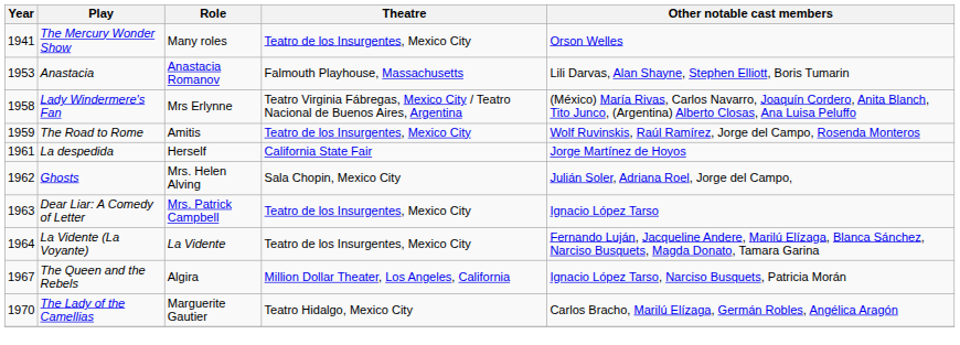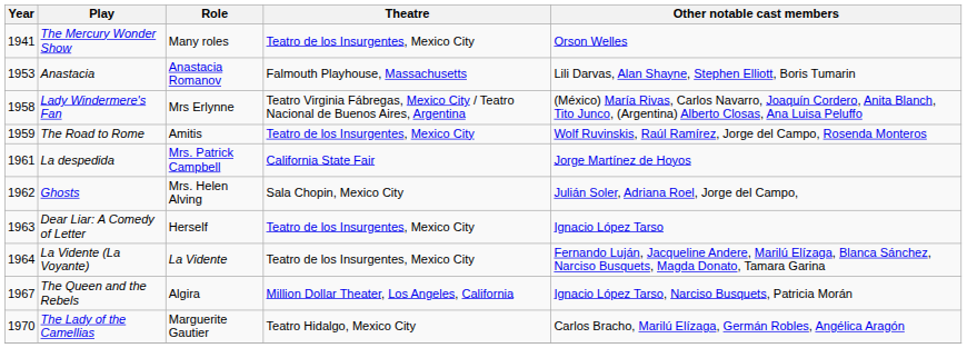La despedida | Role: Herself -> Mrs. Patrick Campbell
Dear Liar: A Comedy of Letter | Role: Mrs. Patrick Campbell -> Herself
